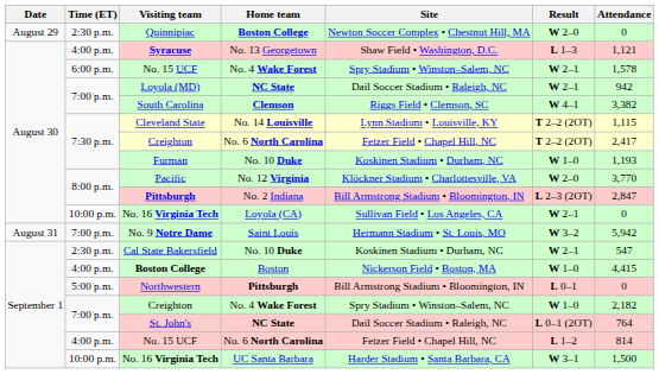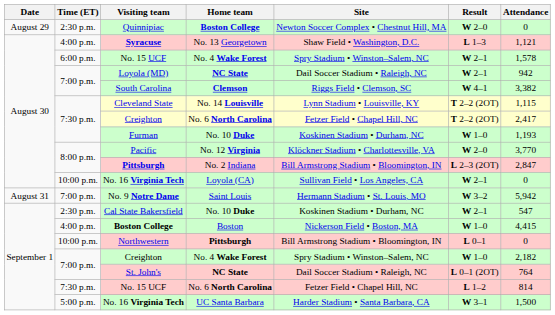Northwestern | Time (ET): 5:00 p.m. -> 10:00 p.m.
No. 15 UCF / No. 6 North Carolina | Time (ET): 4:00 p.m. -> 7:30 p.m.
No. 16 Virginia Tech / UC Santa Barbara | Time (ET): 10:00 p.m. -> 5:00 p.m.
